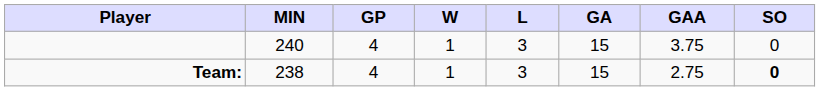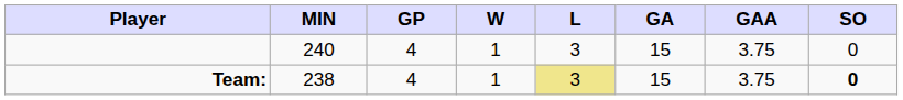Team: | L: no background -> khaki background
Team: | GAA: 2.75 -> 3.75
